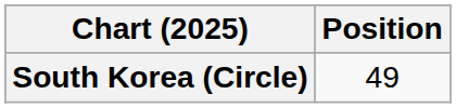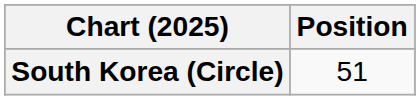South Korea (Circle) | Position: 49 -> 51
